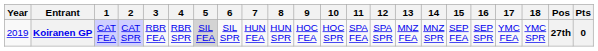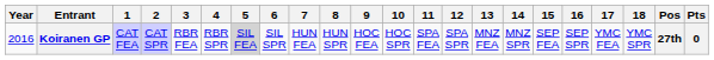Koiranen GP | Year: 2019 -> 2016
